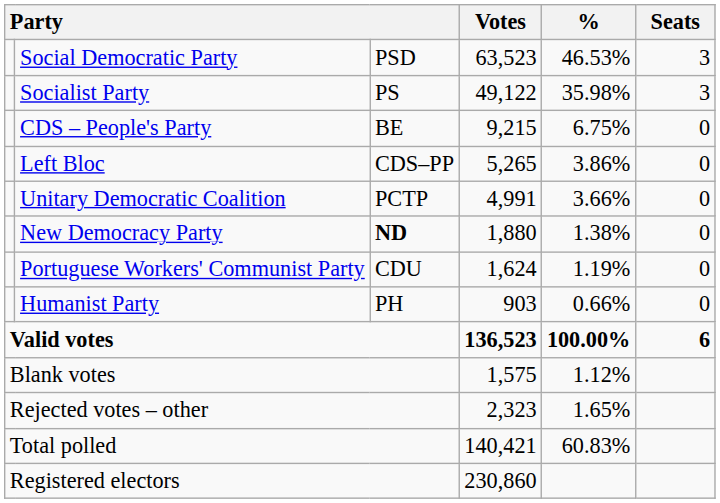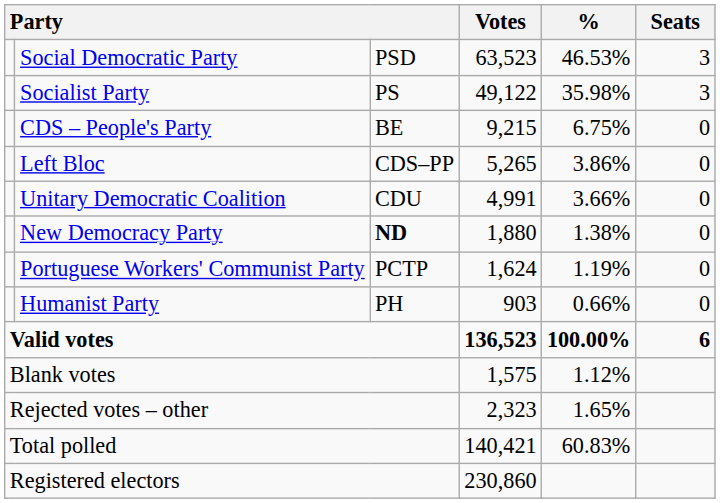Unitary Democratic Coalition | column 3: PCTP -> CDU
Portuguese Workers' Communist Party | column 3: CDU -> PCTP
